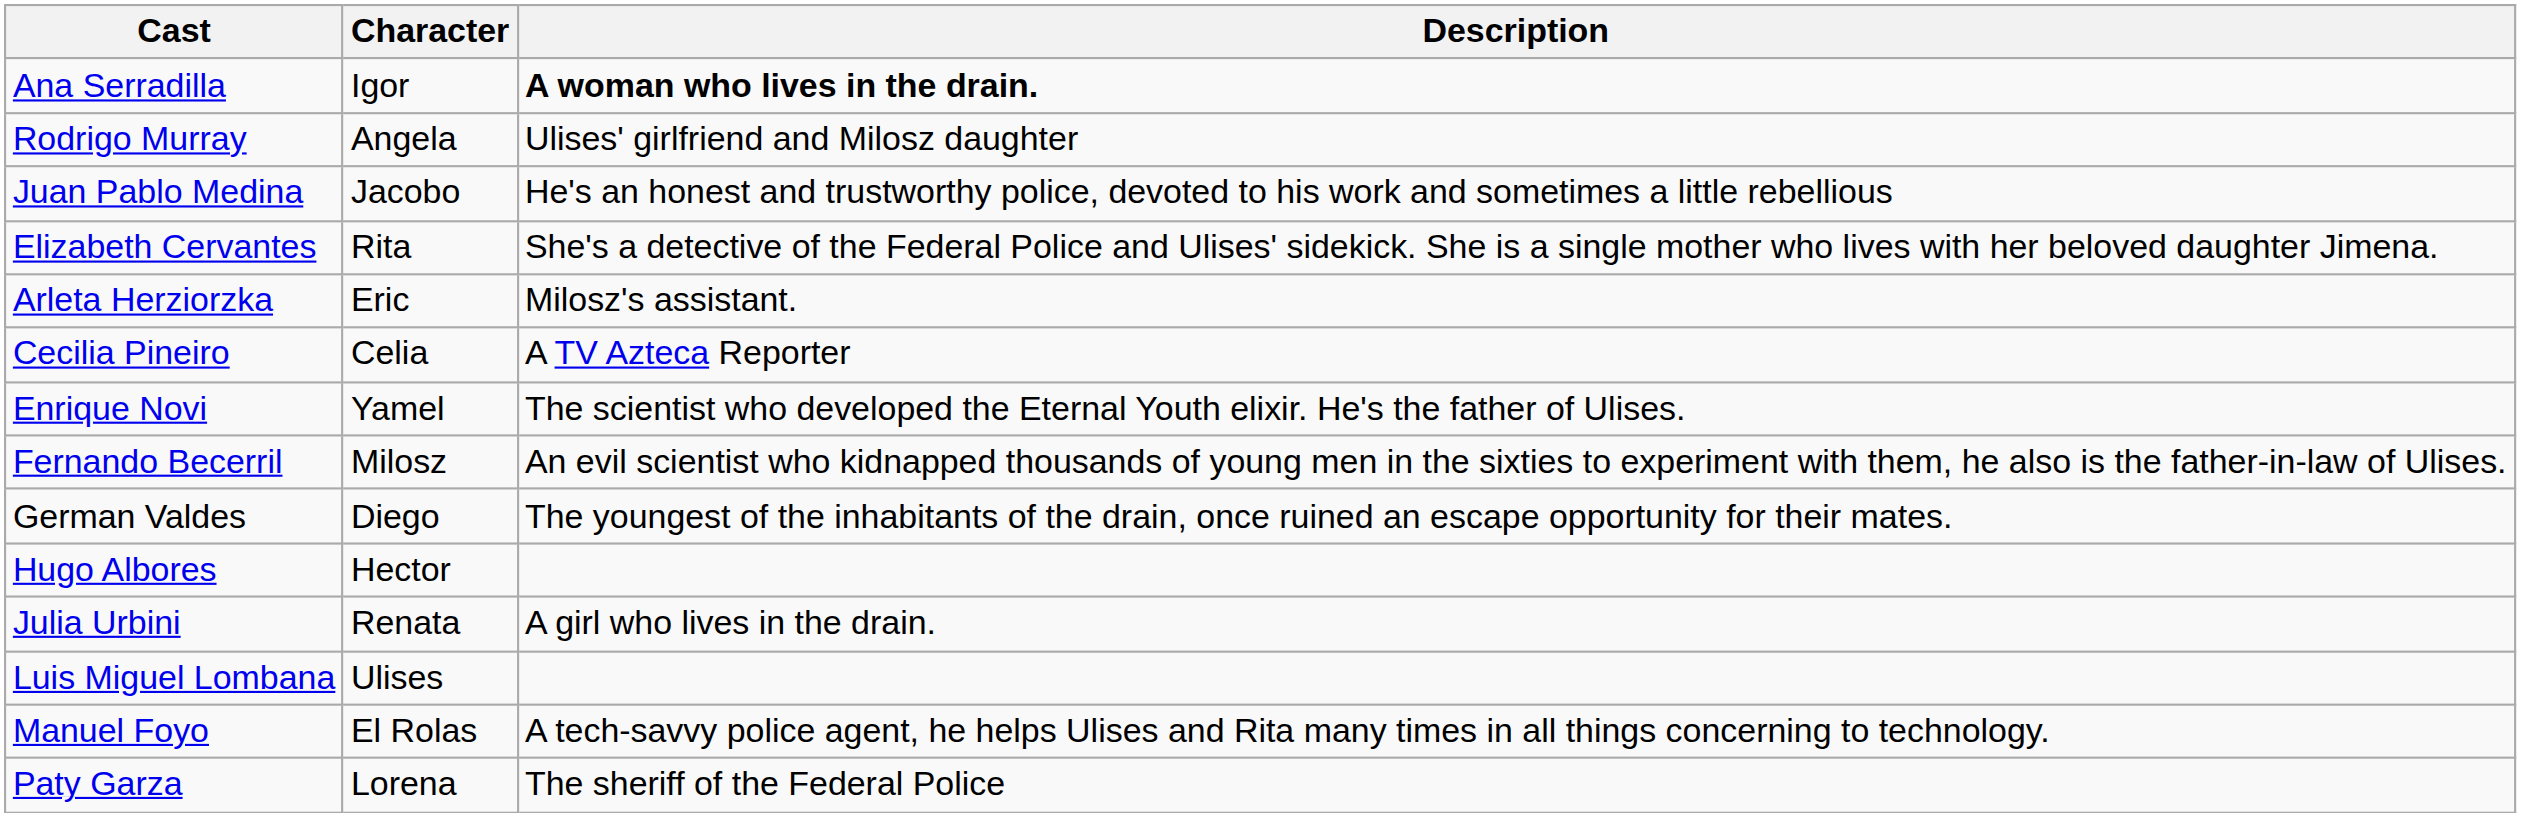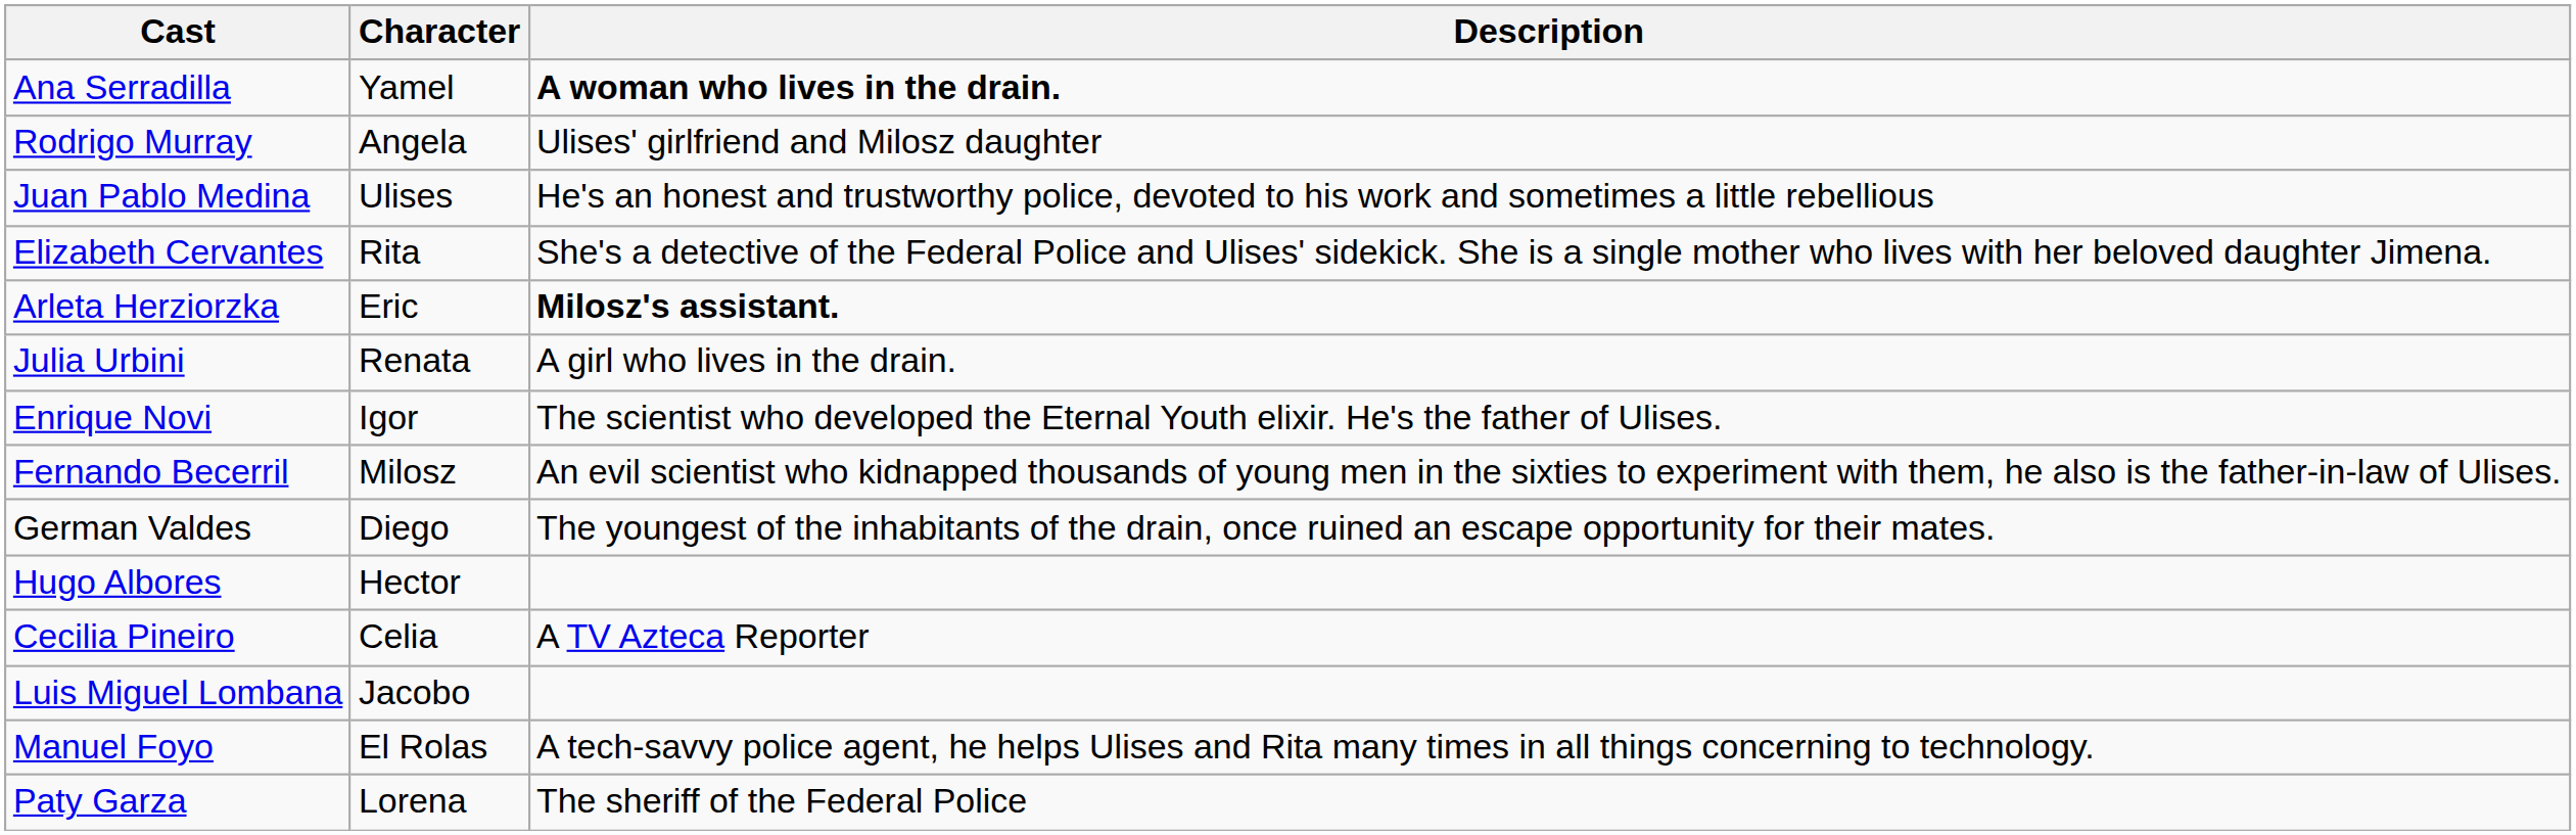Ana Serradilla | Character: Igor -> Yamel
Juan Pablo Medina | Character: Jacobo -> Ulises
Arleta Herziorzka | Description: normal -> bold
rows swapped: Cecilia Pineiro <-> Julia Urbini
Enrique Novi | Character: Yamel -> Igor
Luis Miguel Lombana | Character: Ulises -> Jacobo
